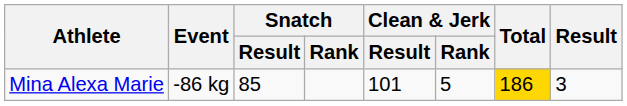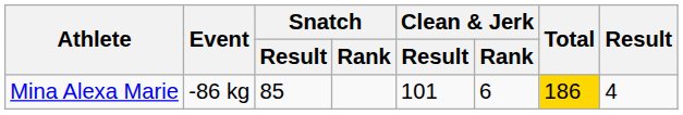Mina Alexa Marie | Clean & Jerk / Rank: 5 -> 6
Mina Alexa Marie | Result: 3 -> 4
